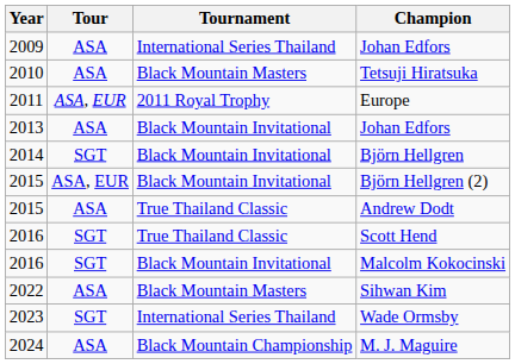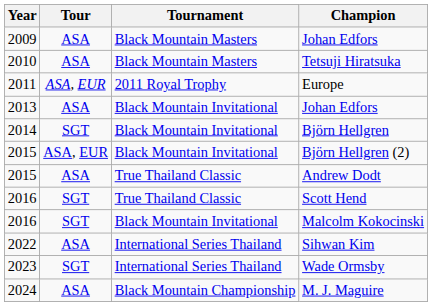2009 / Johan Edfors | Tournament: International Series Thailand -> Black Mountain Masters
Sihwan Kim | Tournament: Black Mountain Masters -> International Series Thailand
